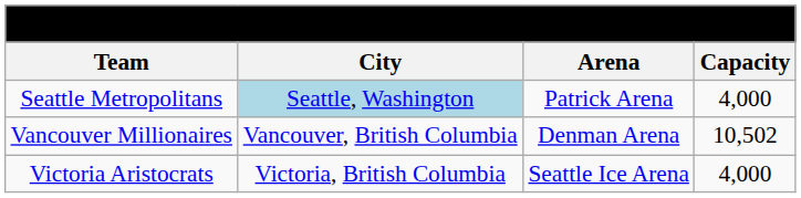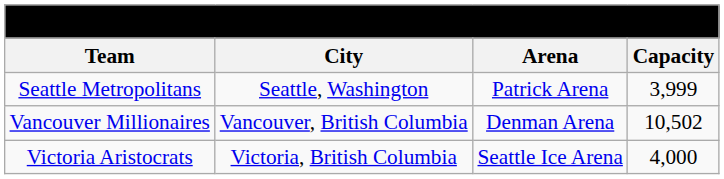Seattle Metropolitans | City: lightblue background -> no background
Seattle Metropolitans | Capacity: 4,000 -> 3,999
